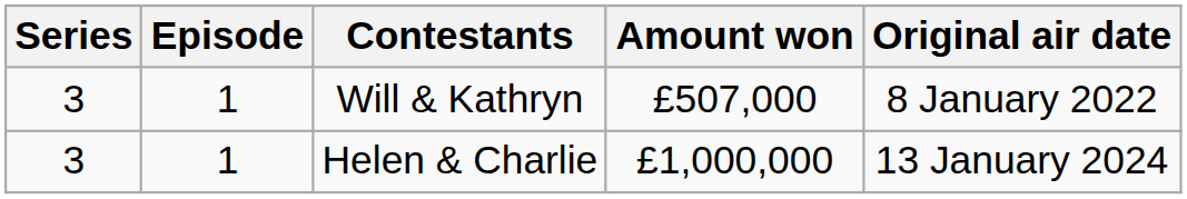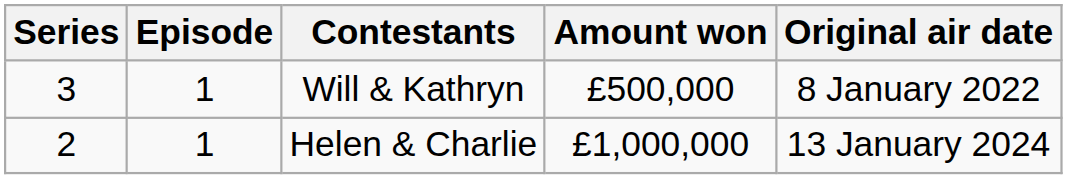Will & Kathryn | Amount won: £507,000 -> £500,000
Helen & Charlie | Series: 3 -> 2
